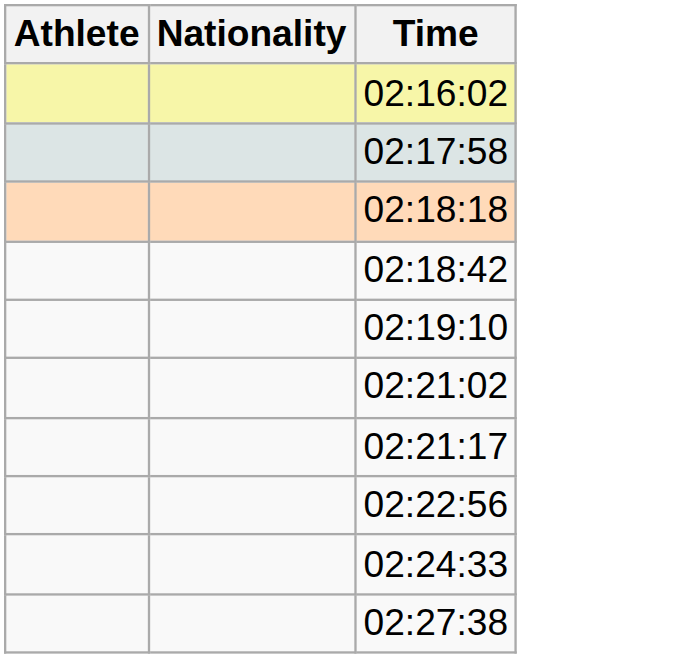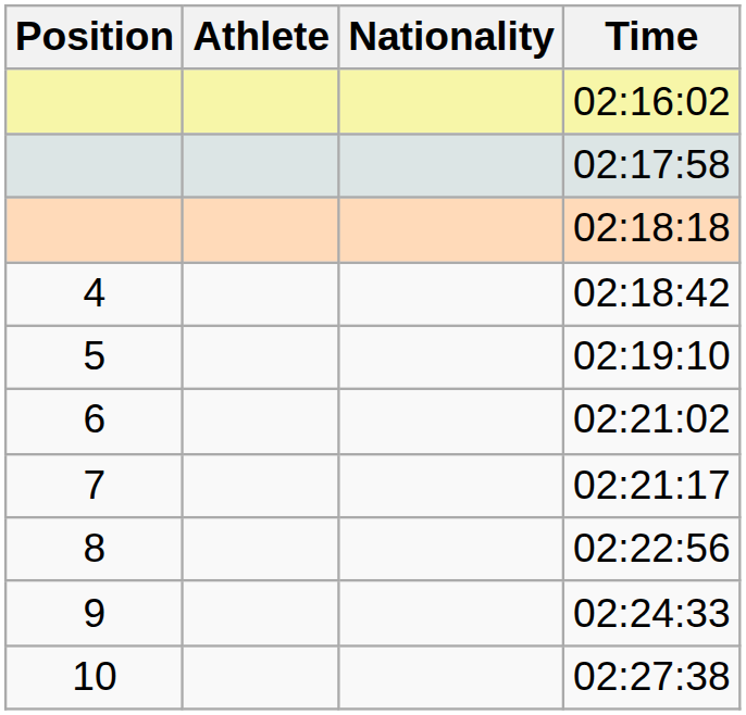+ column: Position | 4 | 5 | 6 | 7 | 8 | 9 | 10
